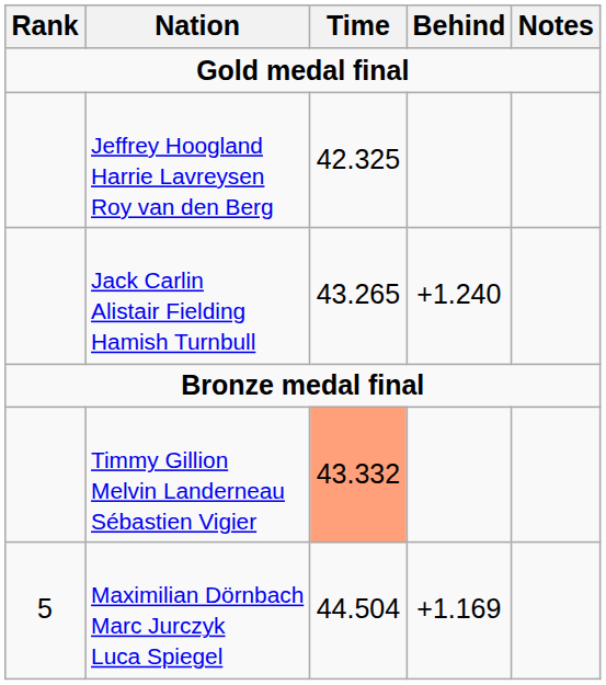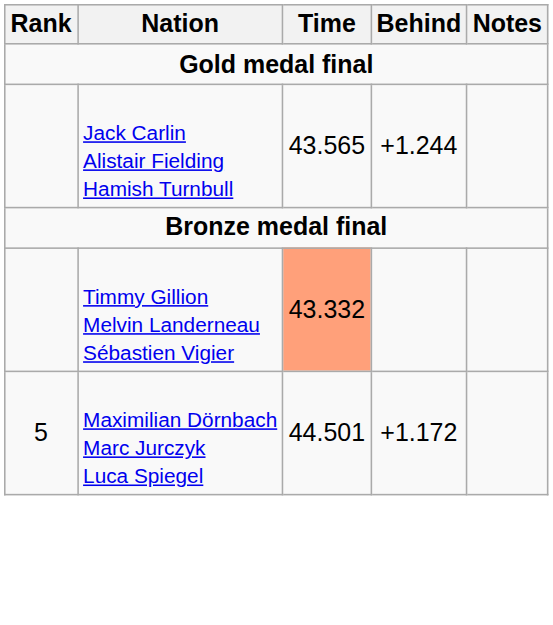- row: Jeffrey Hoogland Harrie Lavreysen Roy van den Berg | 42.325
Jack Carlin Alistair Fielding Hamish Turnbull | Time: 43.265 -> 43.565
Jack Carlin Alistair Fielding Hamish Turnbull | Behind: +1.240 -> +1.244
Maximilian Dörnbach Marc Jurczyk Luca Spiegel | Time: 44.504 -> 44.501
Maximilian Dörnbach Marc Jurczyk Luca Spiegel | Behind: +1.169 -> +1.172
